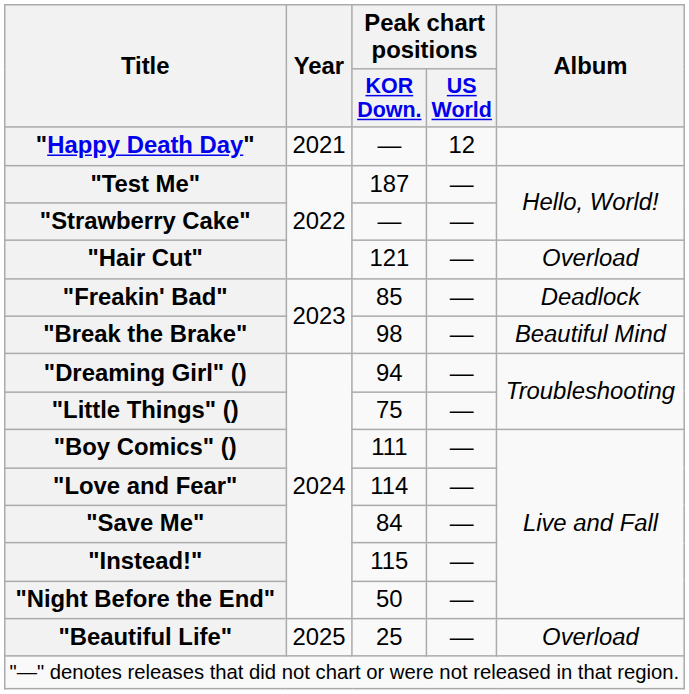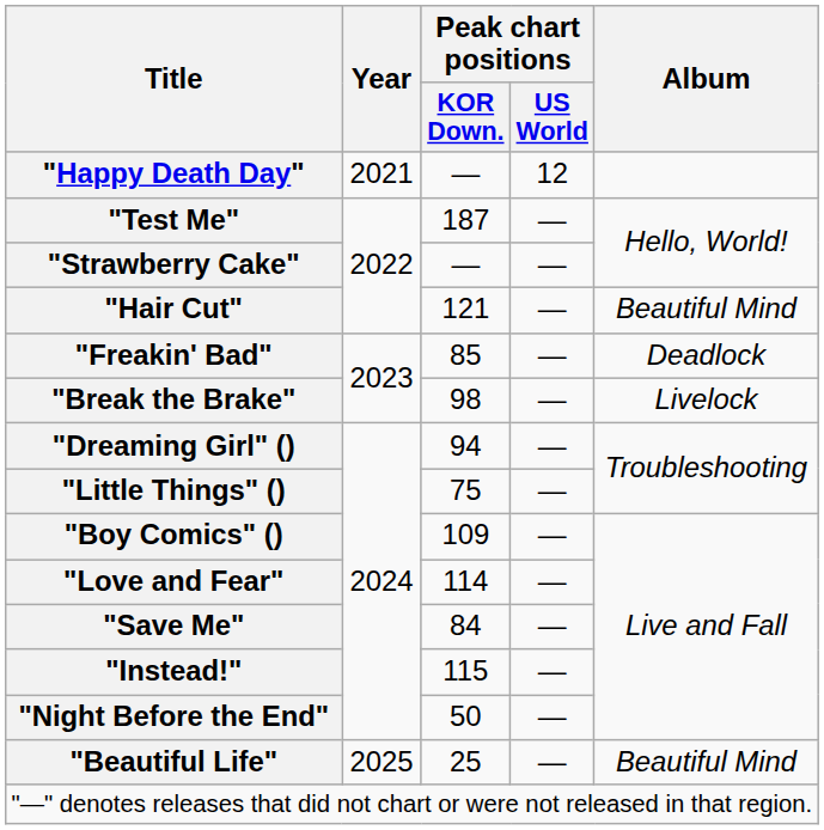"Hair Cut" | Album: Overload -> Beautiful Mind
"Break the Brake" | Album: Beautiful Mind -> Livelock
"Boy Comics" () | Peak chart positions / KOR Down.: 111 -> 109
"Beautiful Life" | Album: Overload -> Beautiful Mind
